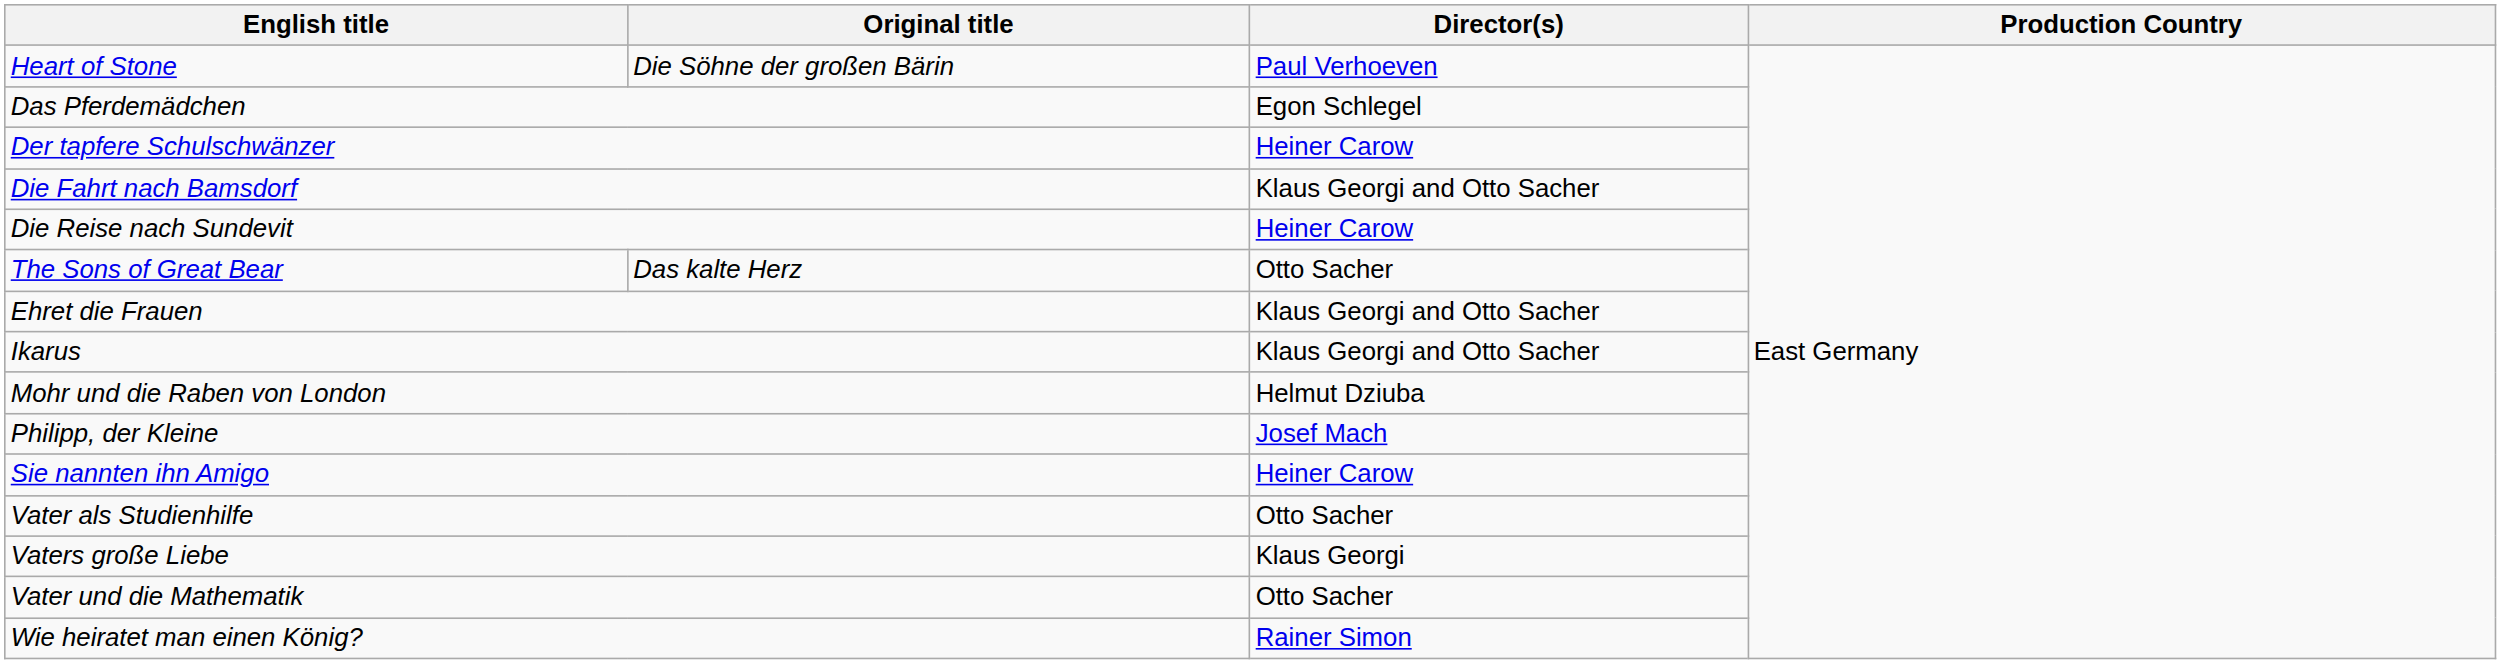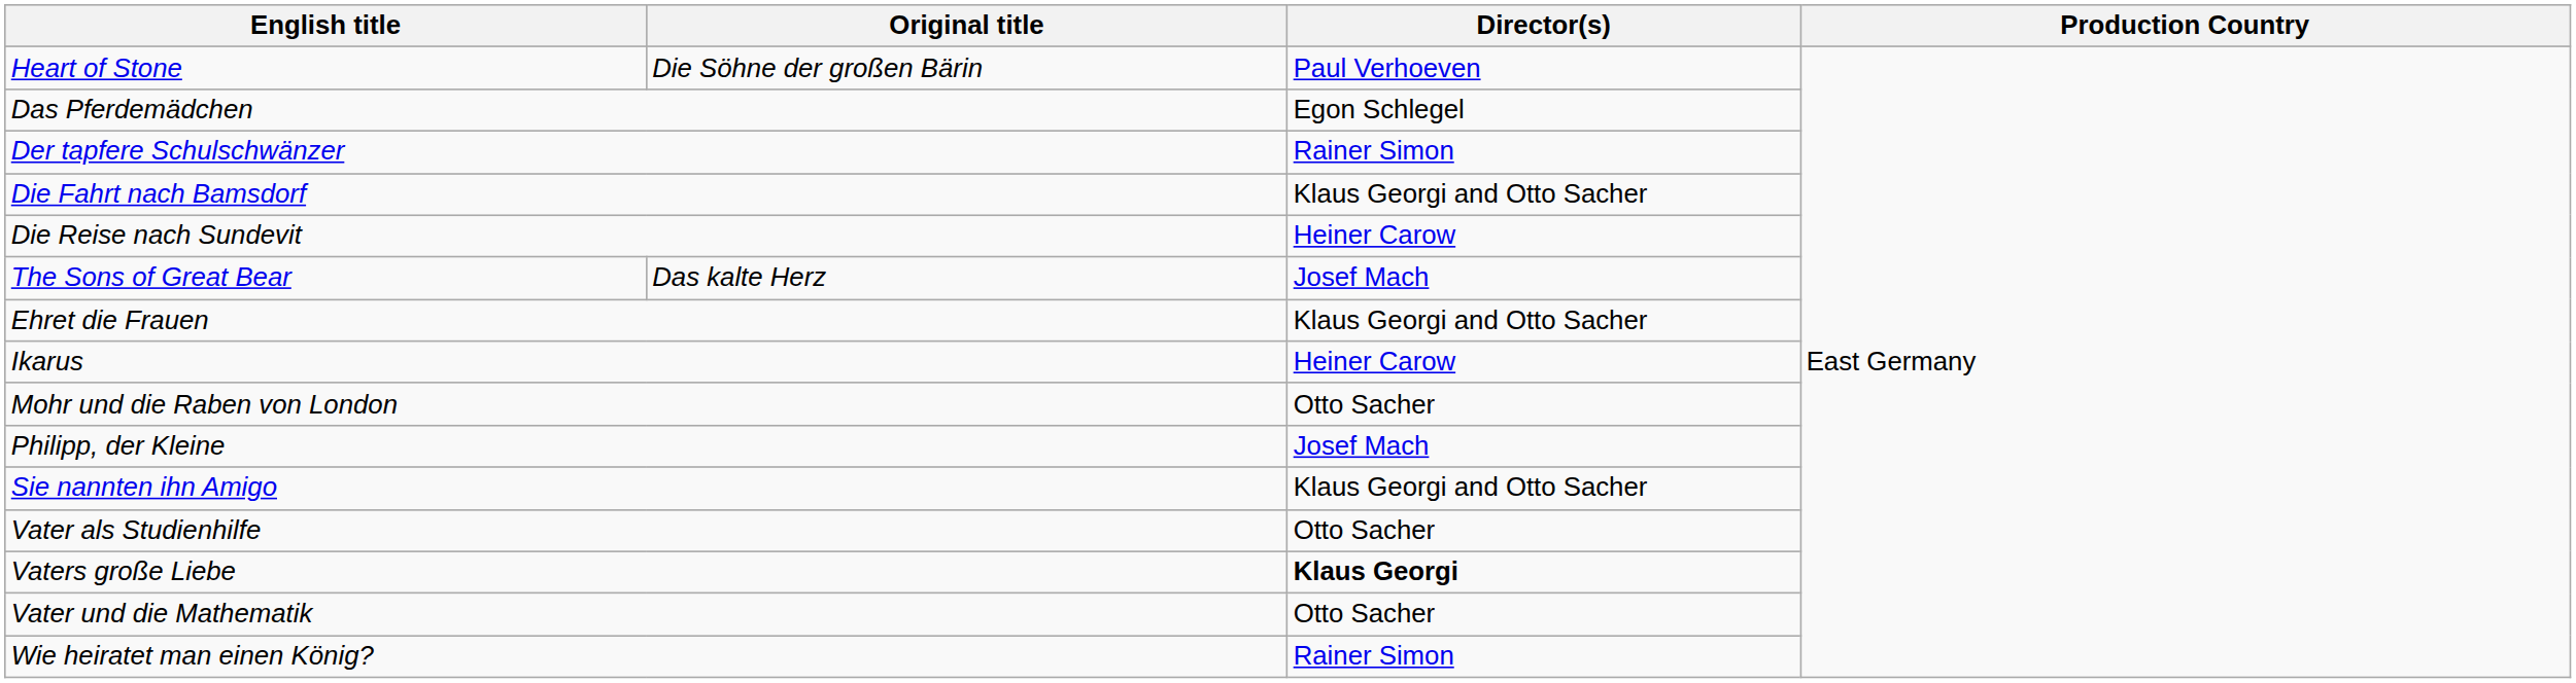Der tapfere Schulschwänzer | Director(s): Heiner Carow -> Rainer Simon
The Sons of Great Bear | Director(s): Otto Sacher -> Josef Mach
Ikarus | Director(s): Klaus Georgi and Otto Sacher -> Heiner Carow
Mohr und die Raben von London | Director(s): Helmut Dziuba -> Otto Sacher
Sie nannten ihn Amigo | Director(s): Heiner Carow -> Klaus Georgi and Otto Sacher
Vaters große Liebe | Director(s): normal -> bold
